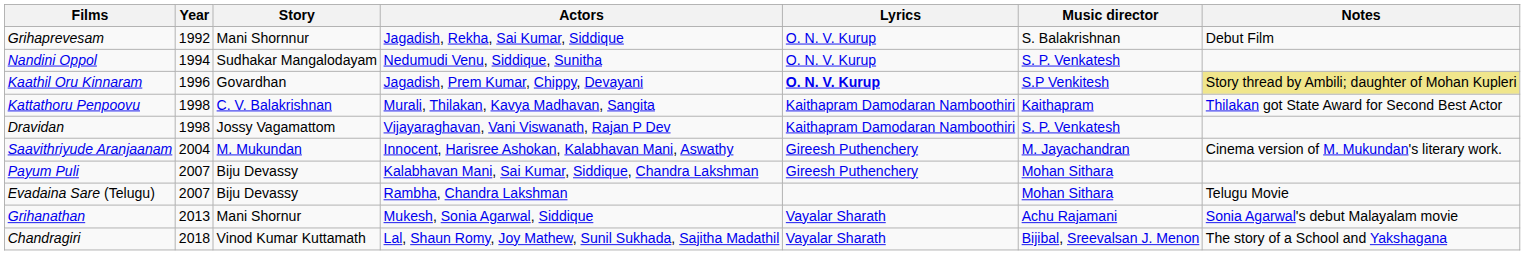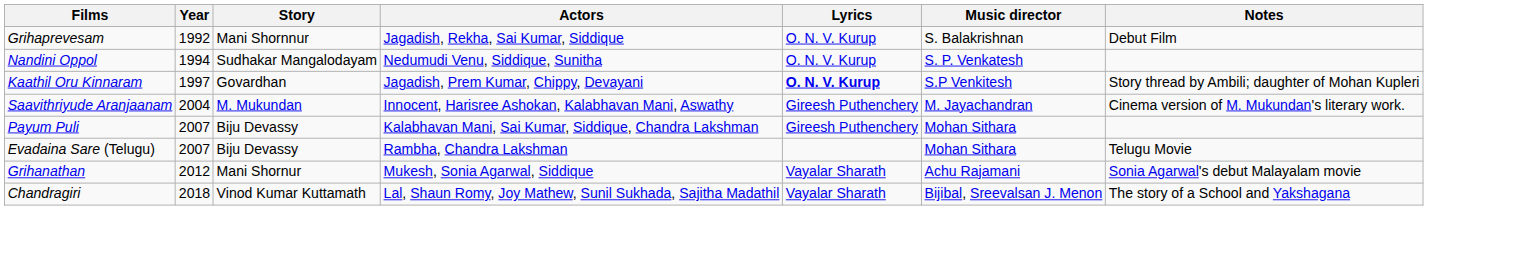Kaathil Oru Kinnaram | Year: 1996 -> 1997
Kaathil Oru Kinnaram | Notes: khaki background -> no background
- row: Kattathoru Penpoovu | 1998 | C. V. Balakrishnan | Murali, Thilakan, Kavya Madhavan, Sangita | Kaithapram Damodaran Namboothiri | Kaithapram | Thilakan got State Award for Second Best Actor
- row: Dravidan | 1998 | Jossy Vagamattom | Vijayaraghavan, Vani Viswanath, Rajan P Dev | Kaithapram Damodaran Namboothiri | S. P. Venkatesh
Grihanathan | Year: 2013 -> 2012
